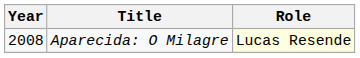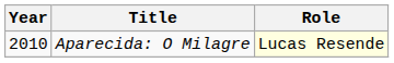Aparecida: O Milagre | Year: 2008 -> 2010
